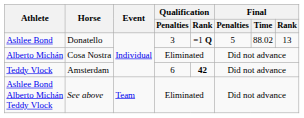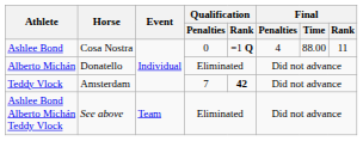Ashlee Bond | Horse: Donatello -> Cosa Nostra
Ashlee Bond | Qualification / Penalties: 3 -> 0
Ashlee Bond | Final / Penalties: 5 -> 4
Ashlee Bond | Final / Time: 88.02 -> 88.00
Ashlee Bond | Final / Rank: 13 -> 11
Alberto Michán | Horse: Cosa Nostra -> Donatello
Teddy Vlock | Qualification / Penalties: 6 -> 7
